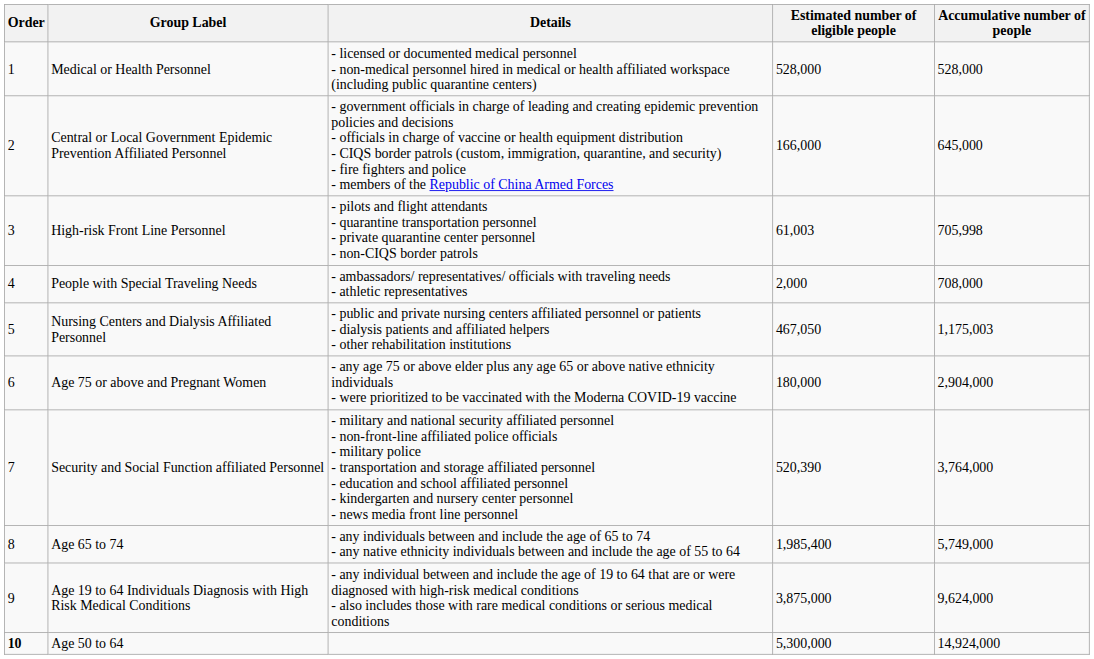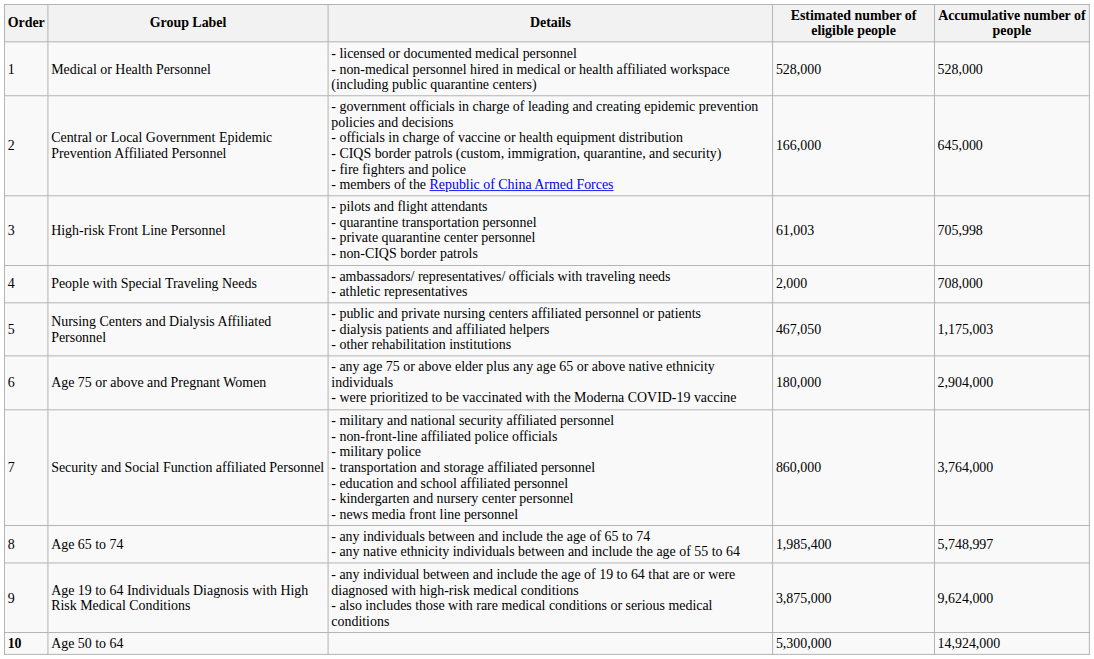Security and Social Function affiliated Personnel | Estimated number of eligible people: 520,390 -> 860,000
Age 65 to 74 | Accumulative number of people: 5,749,000 -> 5,748,997
